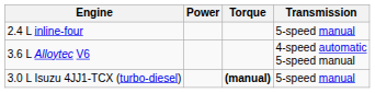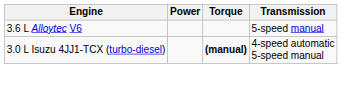- row: 2.4 L inline-four | 5-speed manual
3.6 L Alloytec V6 | Transmission: 4-speed automatic 5-speed manual -> 5-speed manual
3.0 L Isuzu 4JJ1-TCX (turbo-diesel) | Transmission: 5-speed manual -> 4-speed automatic 5-speed manual
